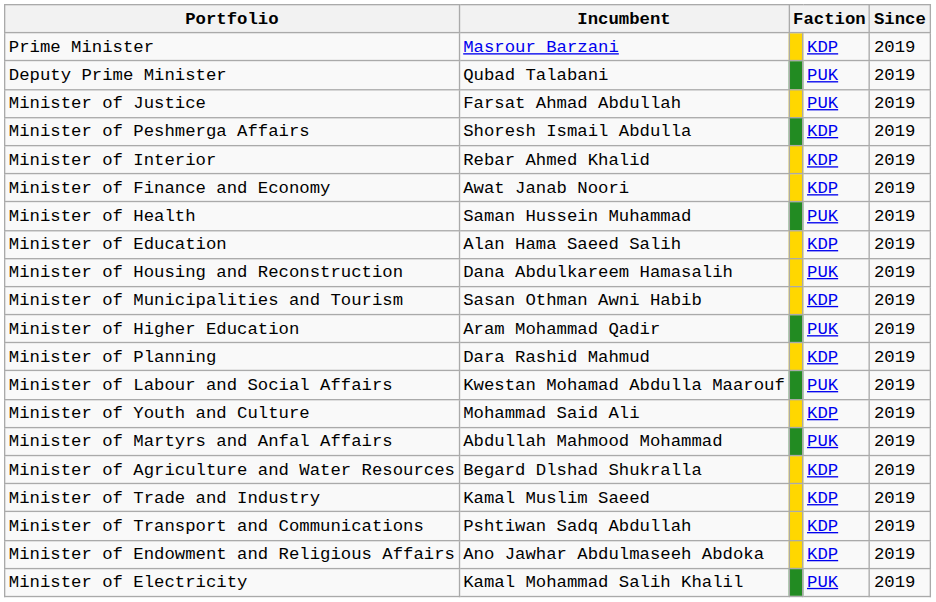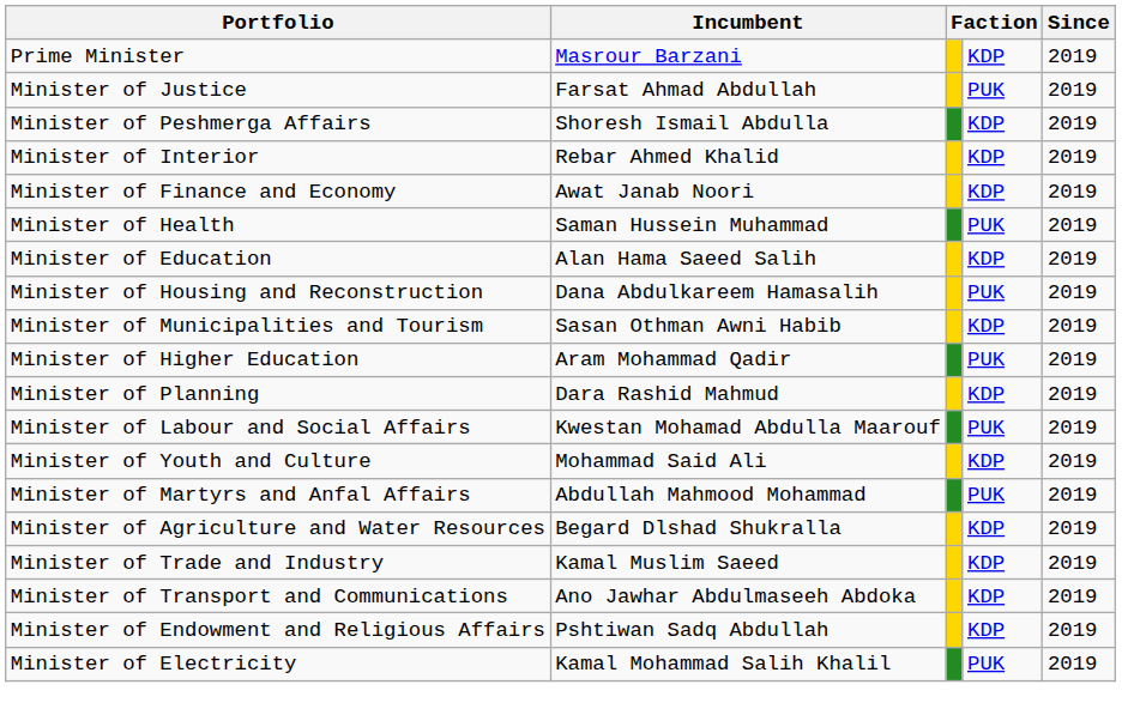- row: Deputy Prime Minister | Qubad Talabani | PUK | 2019
Minister of Transport and Communications | Incumbent: Pshtiwan Sadq Abdullah -> Ano Jawhar Abdulmaseeh Abdoka
Minister of Endowment and Religious Affairs | Incumbent: Ano Jawhar Abdulmaseeh Abdoka -> Pshtiwan Sadq Abdullah
